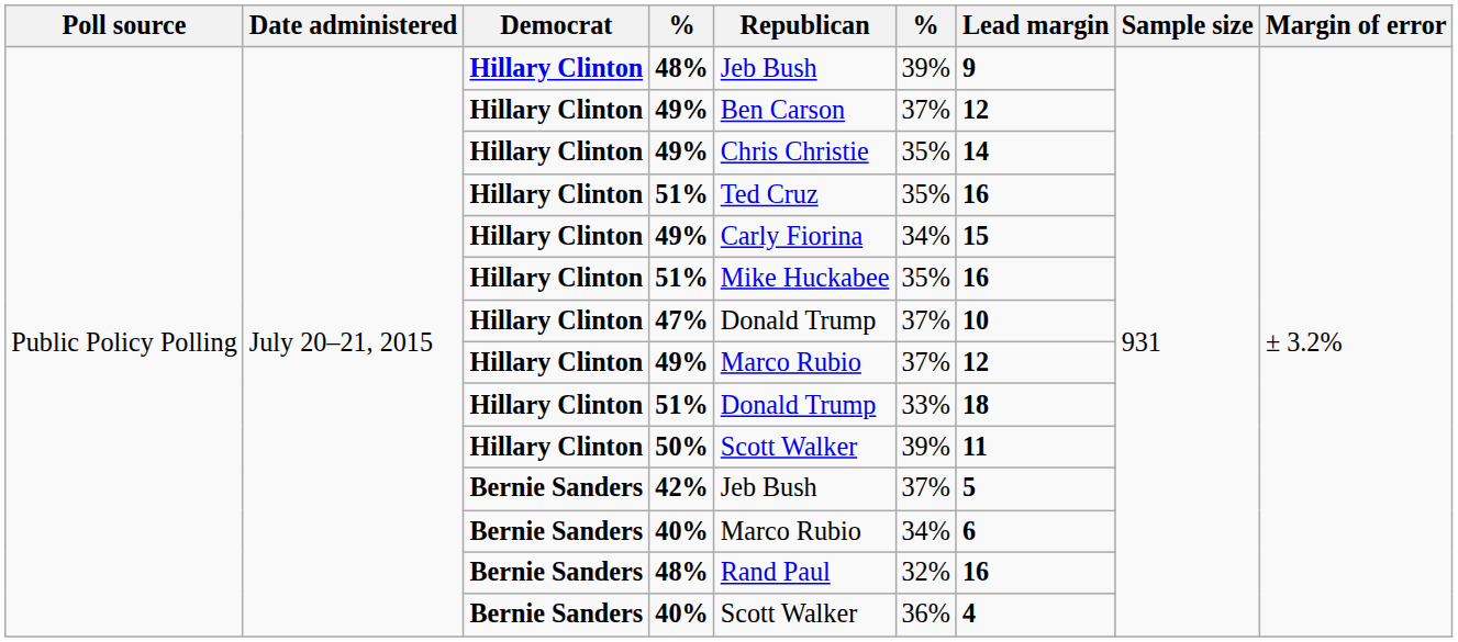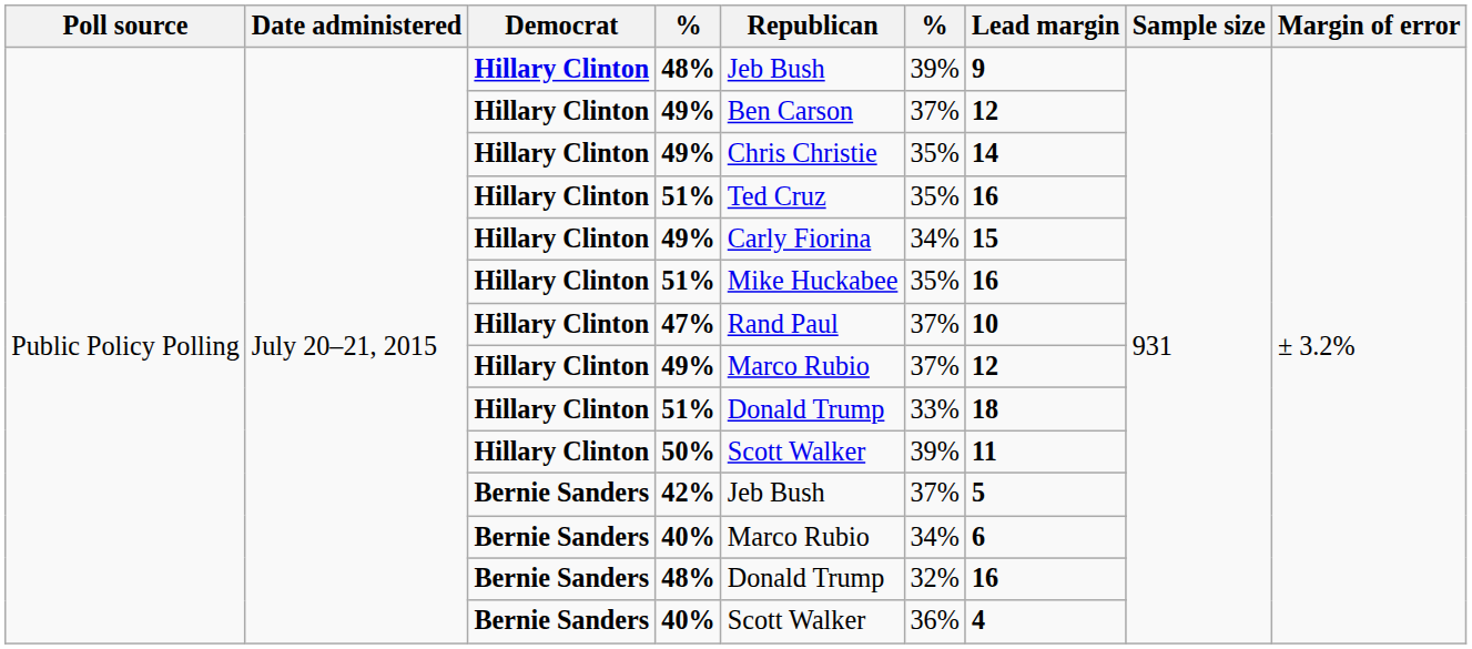47% | Republican: Donald Trump -> Rand Paul
Bernie Sanders / 48% | Republican: Rand Paul -> Donald Trump
